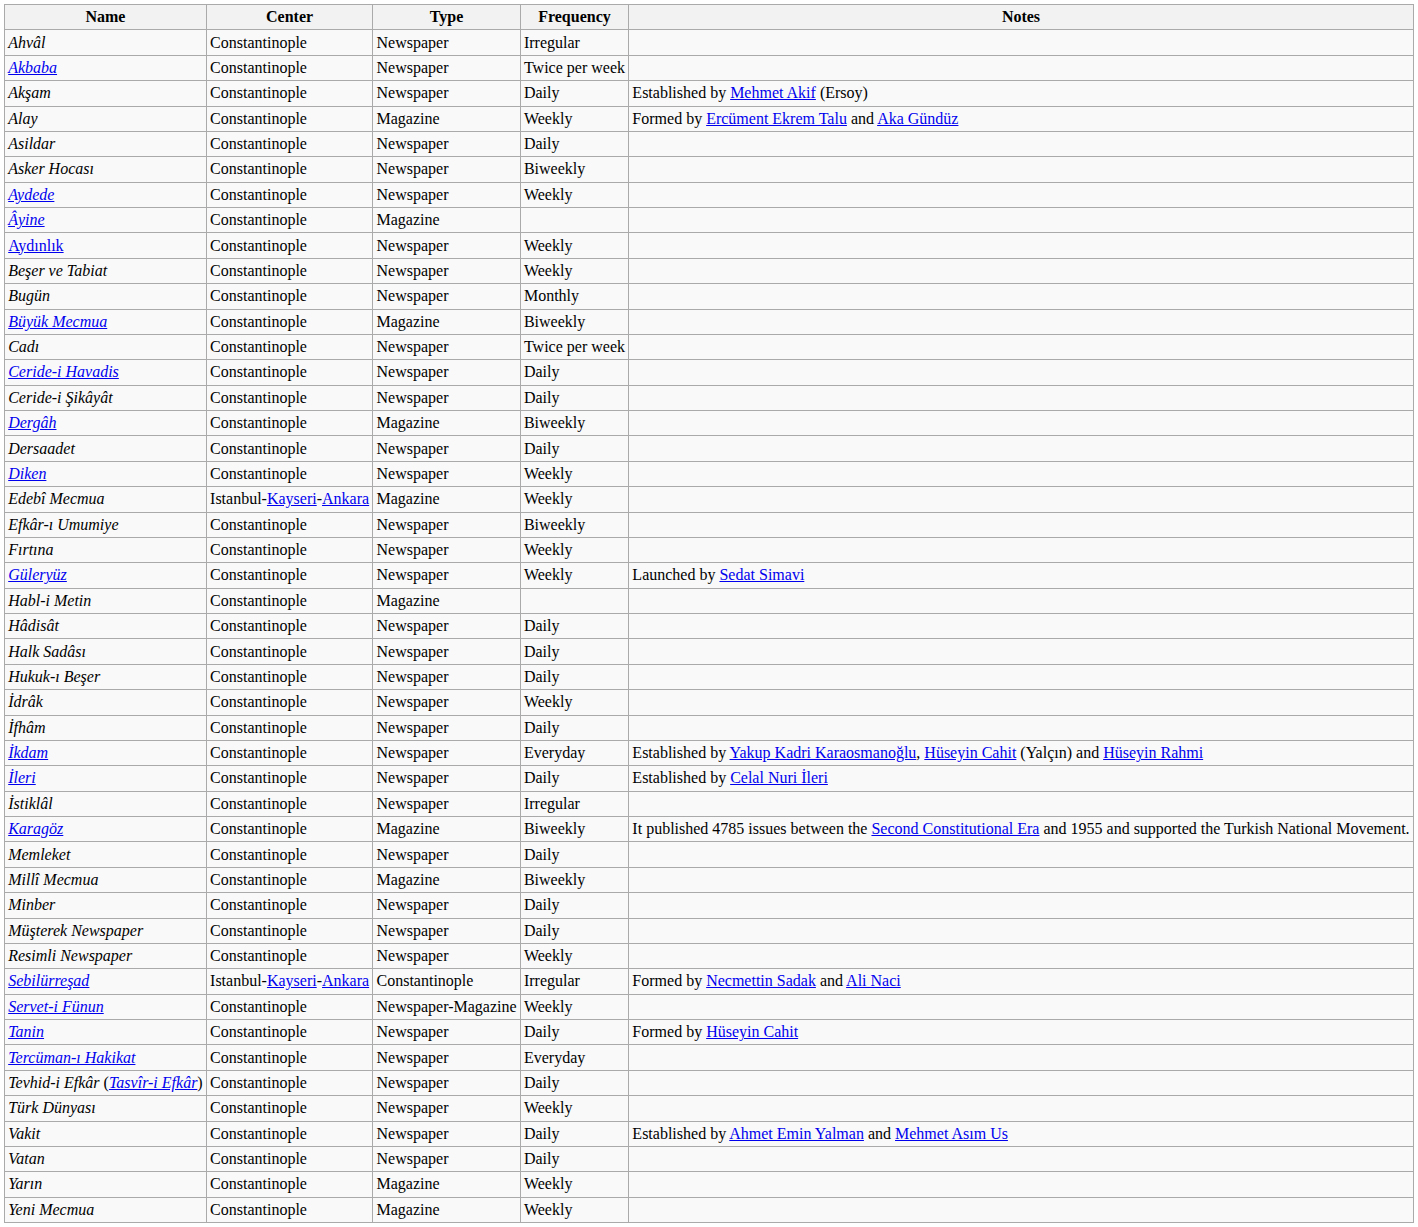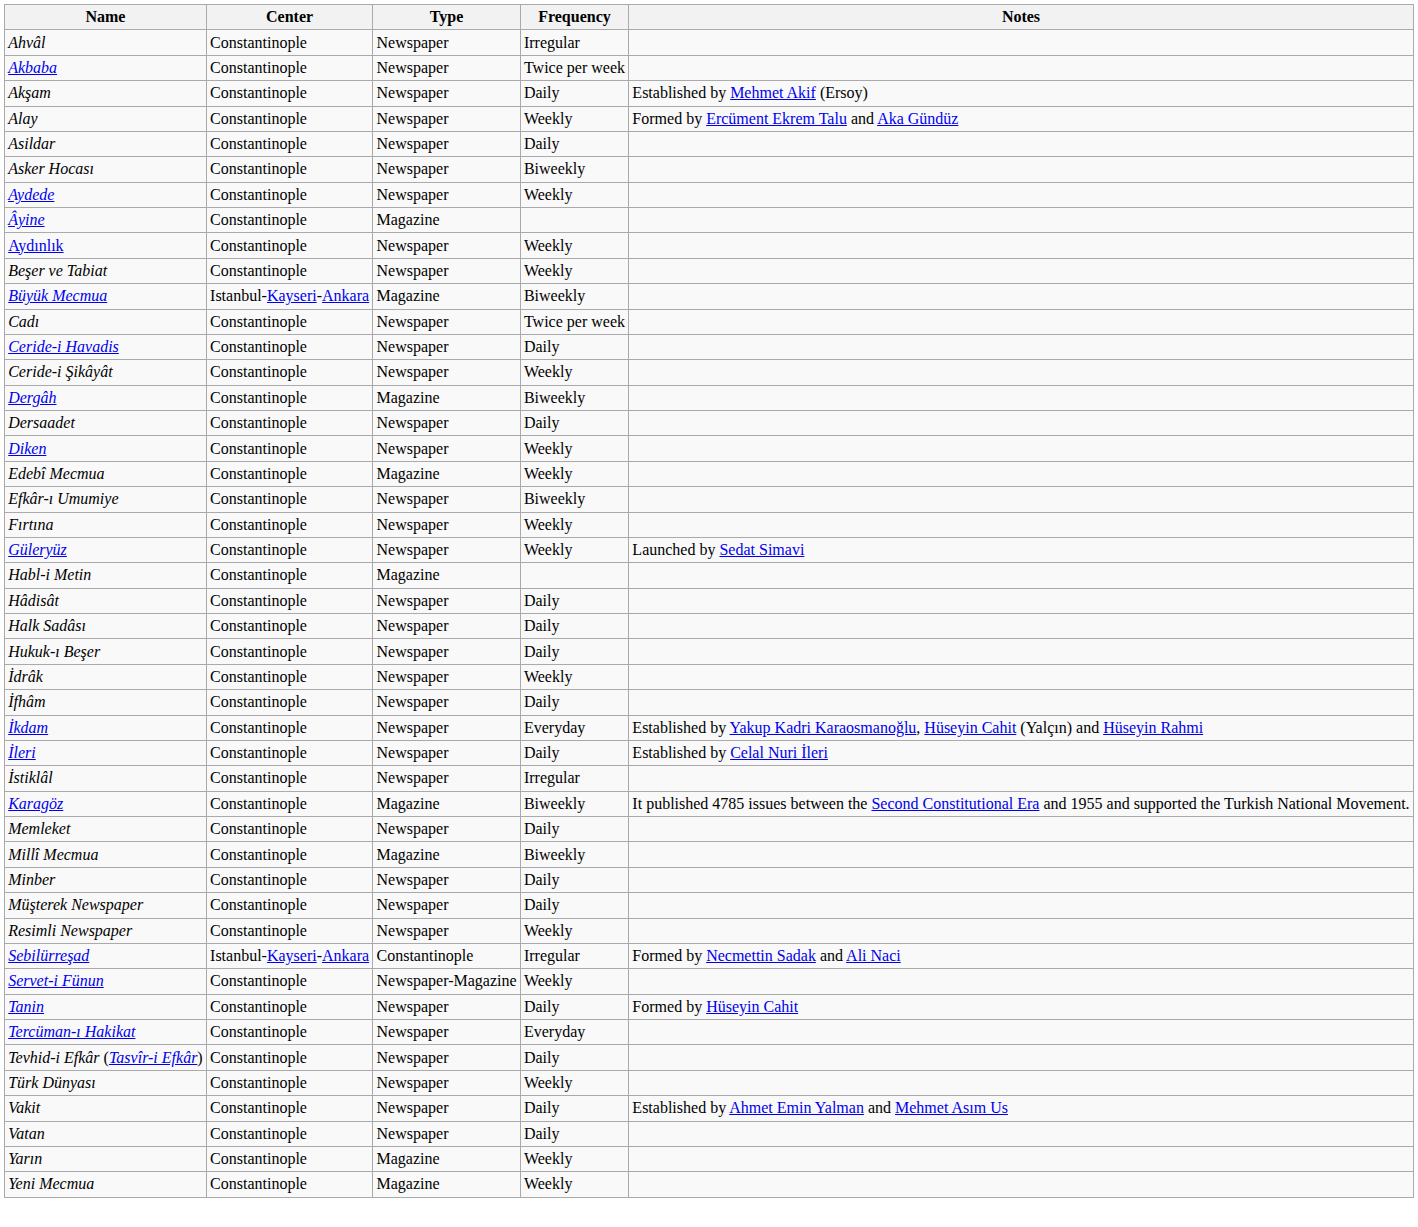Alay | Type: Magazine -> Newspaper
- row: Bugün | Constantinople | Newspaper | Monthly
Büyük Mecmua | Center: Constantinople -> Istanbul-Kayseri-Ankara
Ceride-i Şikâyât | Frequency: Daily -> Weekly
Edebî Mecmua | Center: Istanbul-Kayseri-Ankara -> Constantinople
